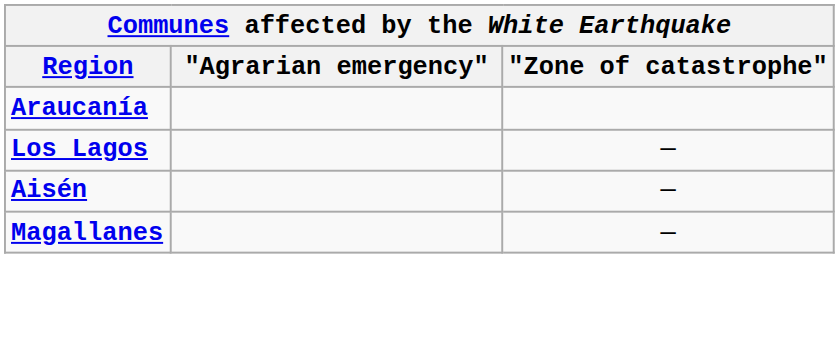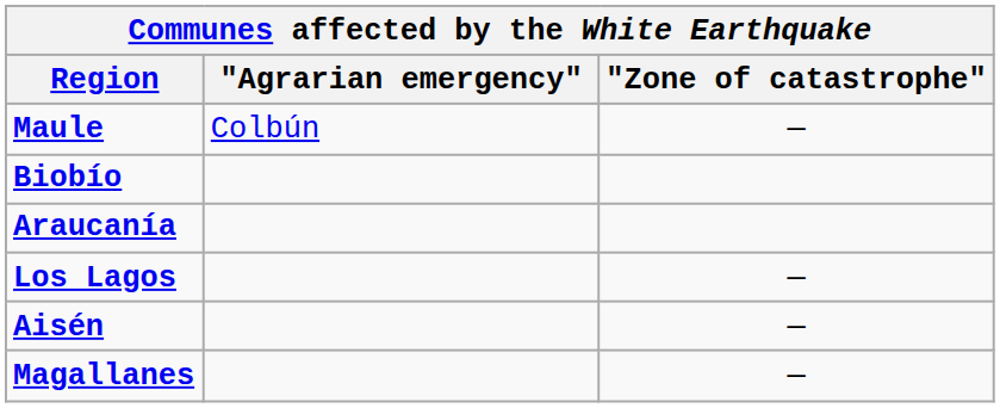+ row: Maule | Colbún | —
+ row: Biobío
